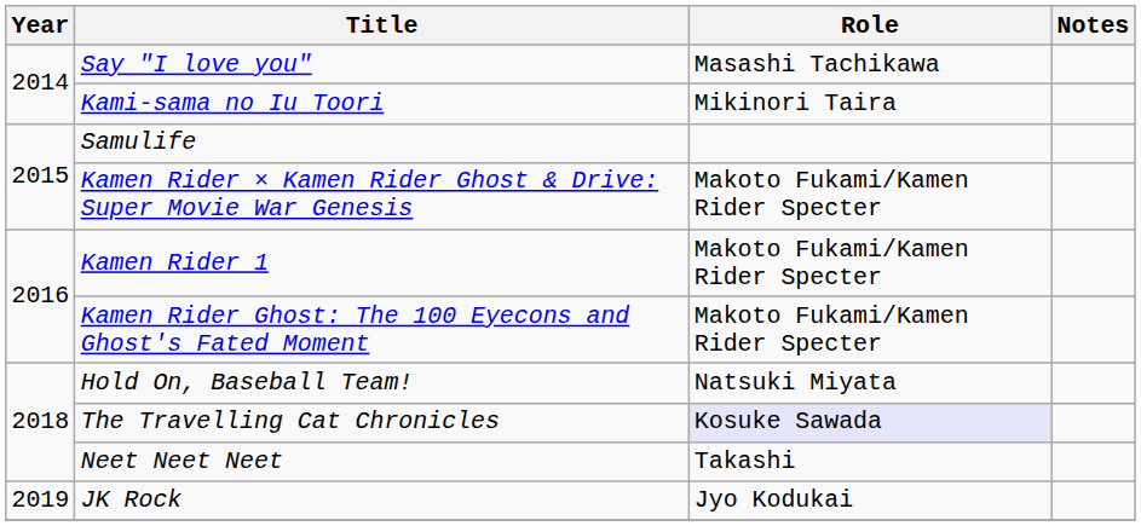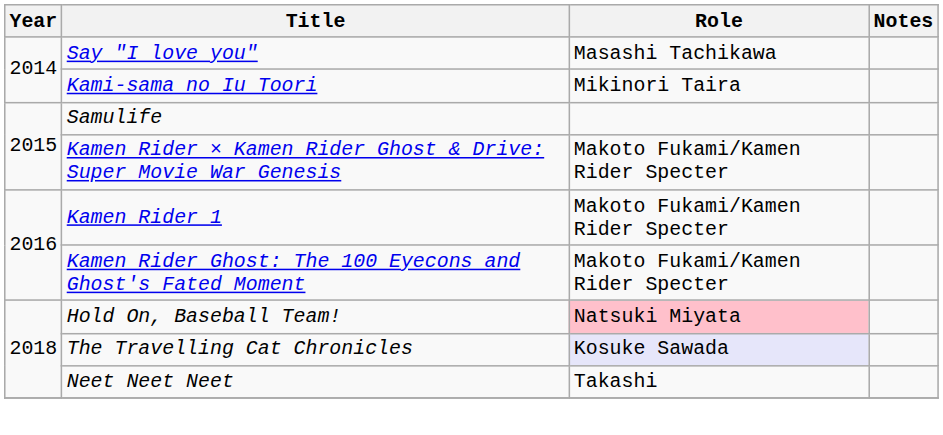Hold On, Baseball Team! | Role: no background -> pink background
- row: 2019 | JK Rock | Jyo Kodukai
